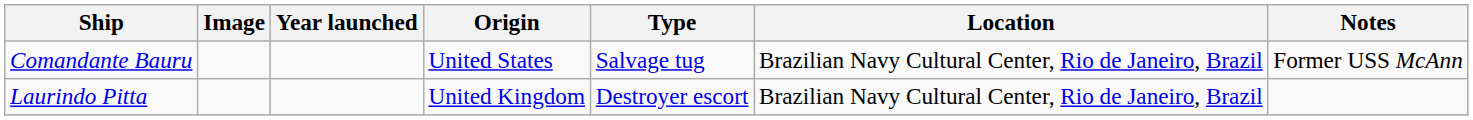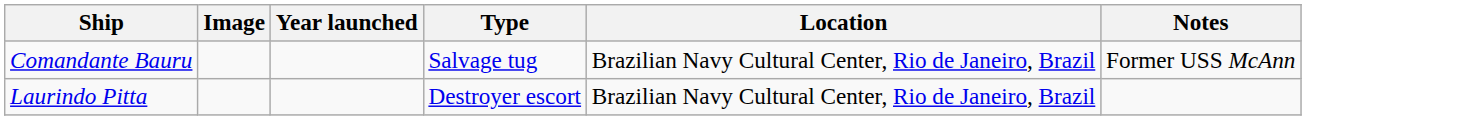- column: Origin | United States | United Kingdom
